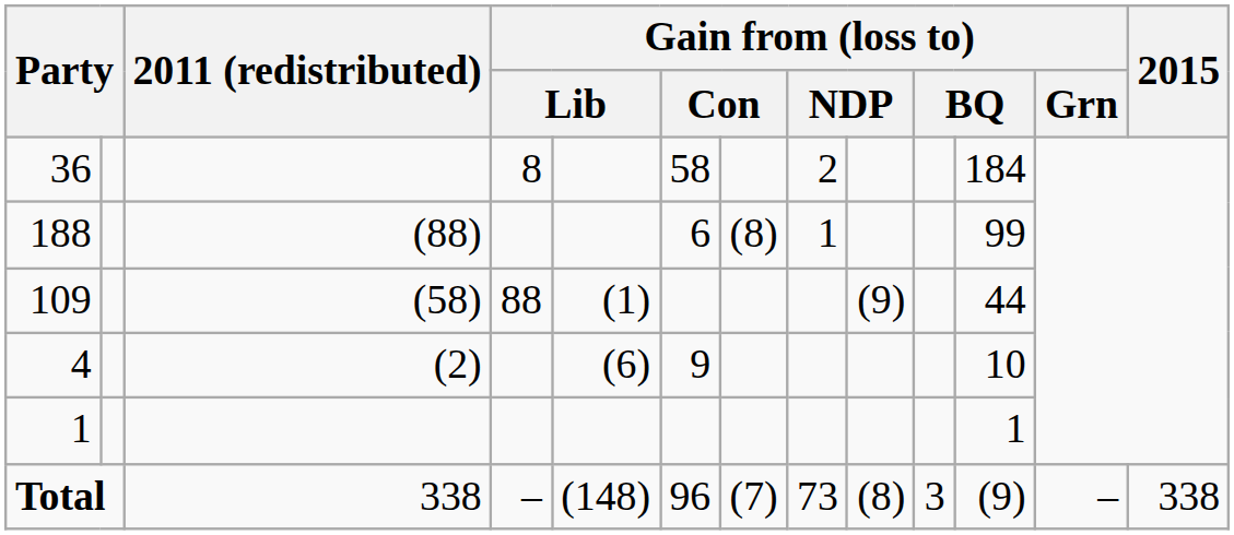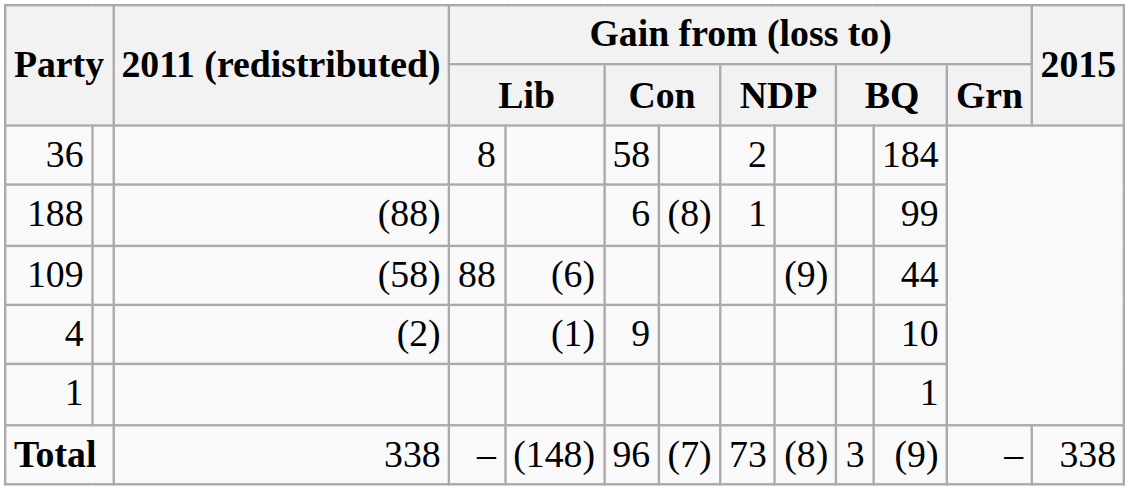109 | column 5: (1) -> (6)
4 | column 5: (6) -> (1)
